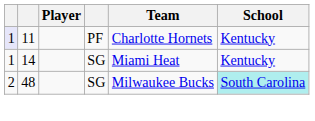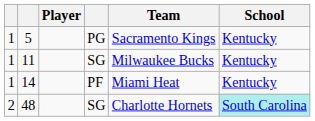+ row: 1 | 5 | PG | Sacramento Kings | Kentucky
11 | column 1: lavender background -> no background
11 | column 4: PF -> SG
11 | Team: Charlotte Hornets -> Milwaukee Bucks
14 | column 4: SG -> PF
48 | Team: Milwaukee Bucks -> Charlotte Hornets
